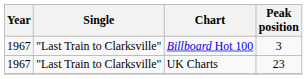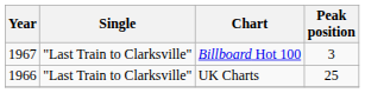UK Charts | Year: 1967 -> 1966
UK Charts | Peak position: 23 -> 25
